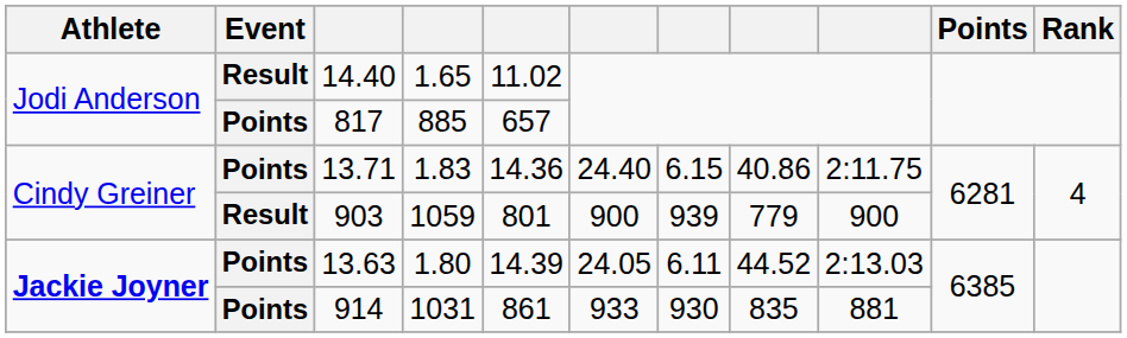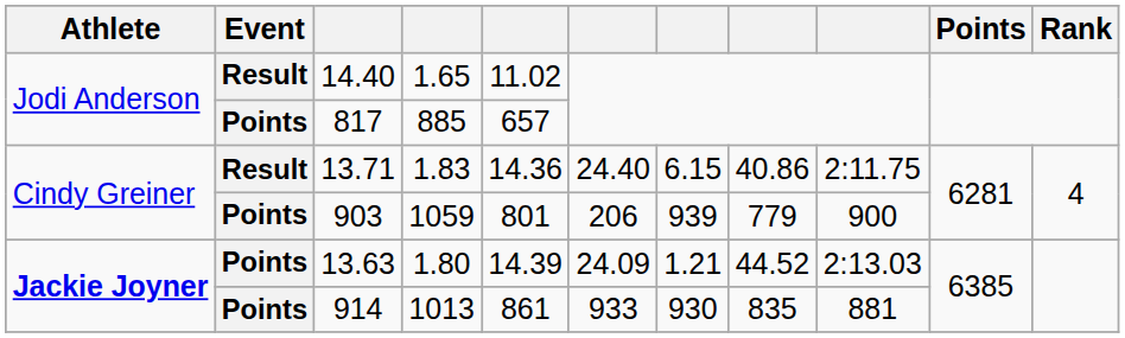13.71 | Event: Points -> Result
903 | Event: Result -> Points
903 | column 6: 900 -> 206
13.63 | column 6: 24.05 -> 24.09
13.63 | column 7: 6.11 -> 1.21
914 | column 4: 1031 -> 1013
